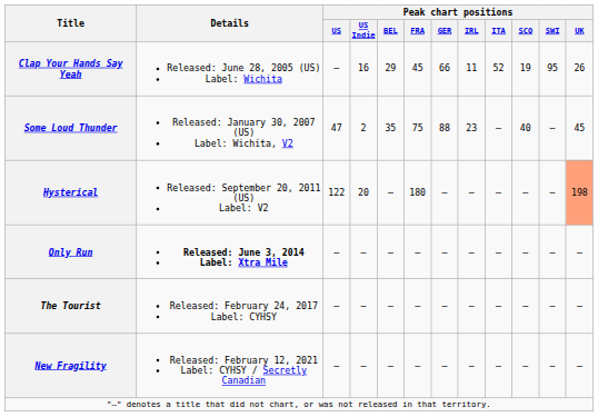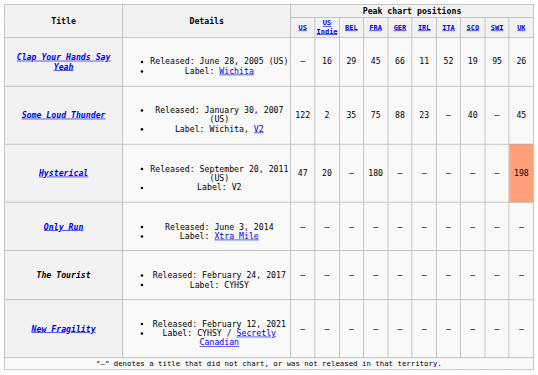Some Loud Thunder | Peak chart positions / US: 47 -> 122
Hysterical | Peak chart positions / US: 122 -> 47
Only Run | Details: bold -> normal
